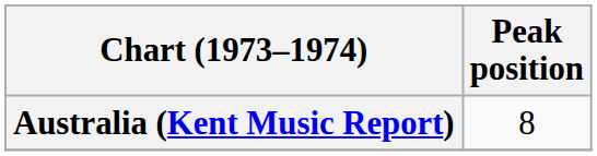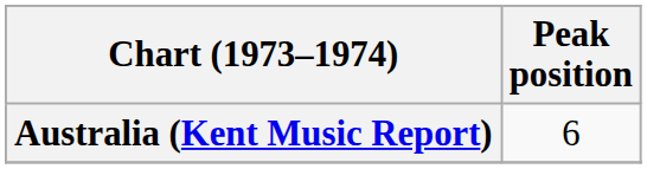Australia (Kent Music Report) | Peak position: 8 -> 6
